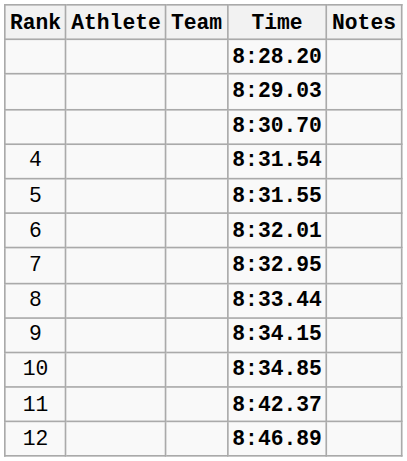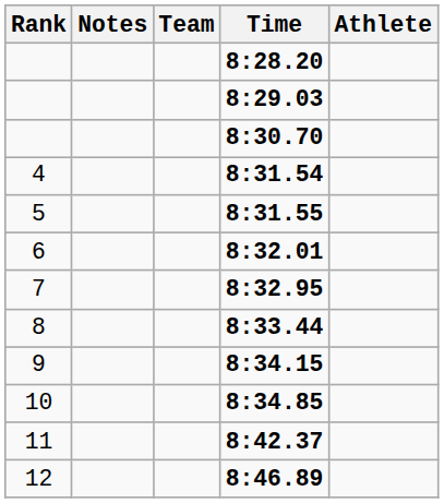columns swapped: Athlete <-> Notes
